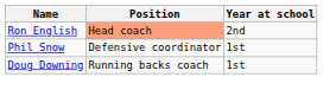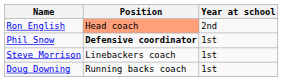Phil Snow | Position: normal -> bold
+ row: Steve Morrison | Linebackers coach | 1st
